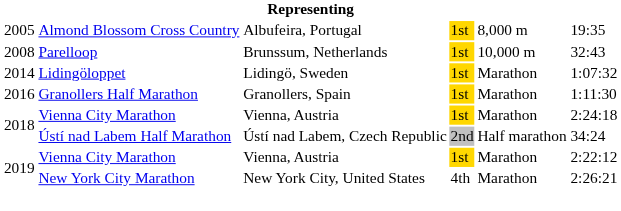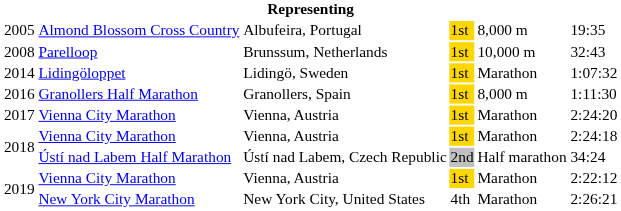2016 | column 5: Marathon -> 8,000 m
+ row: 2017 | Vienna City Marathon | Vienna, Austria | 1st | Marathon | 2:24:20
